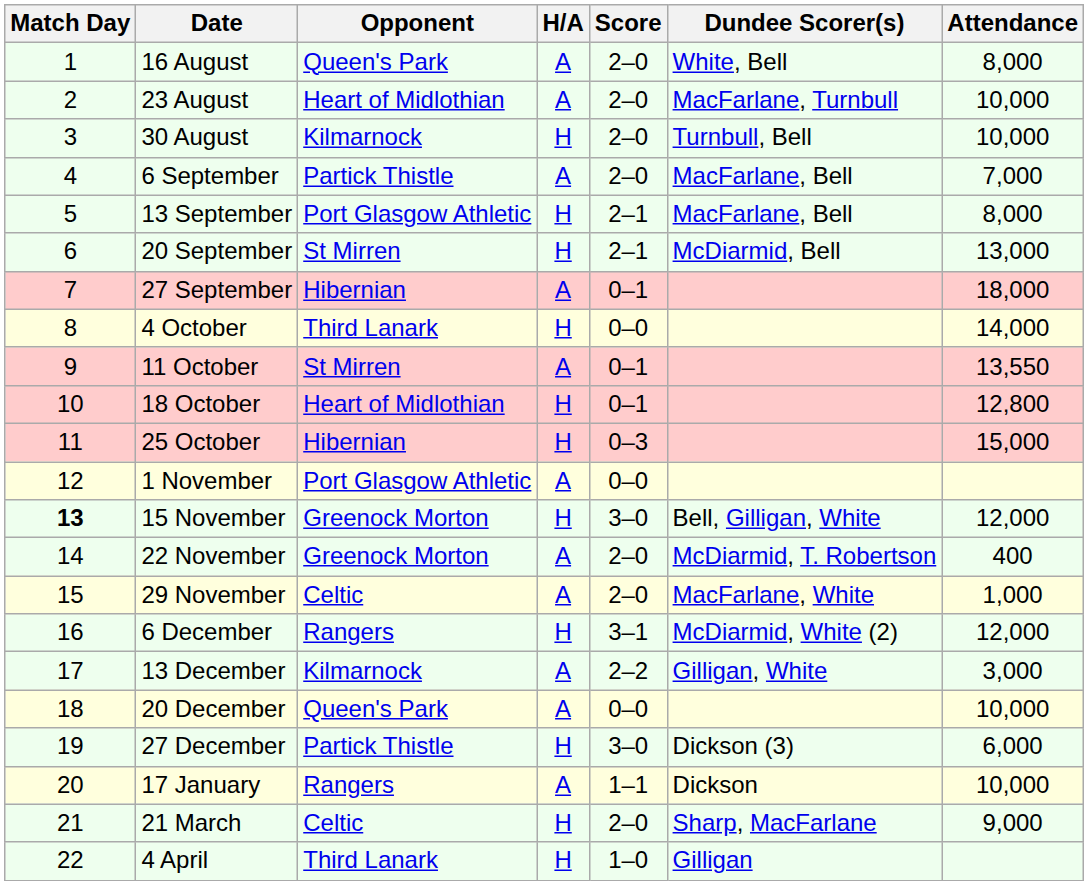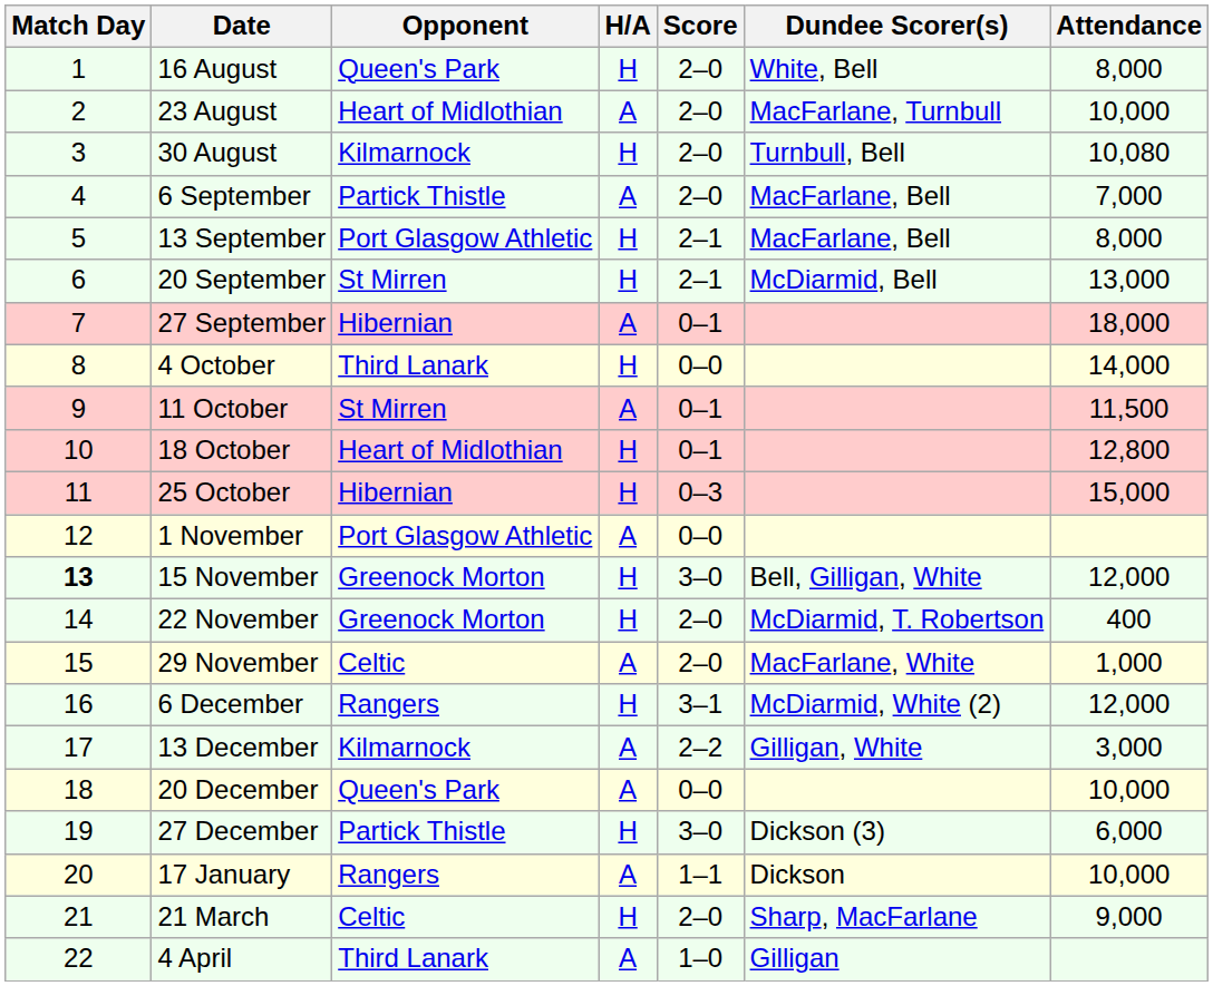16 August | H/A: A -> H
30 August | Attendance: 10,000 -> 10,080
11 October | Attendance: 13,550 -> 11,500
22 November | H/A: A -> H
4 April | H/A: H -> A
